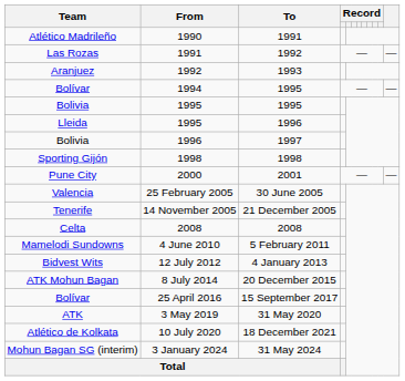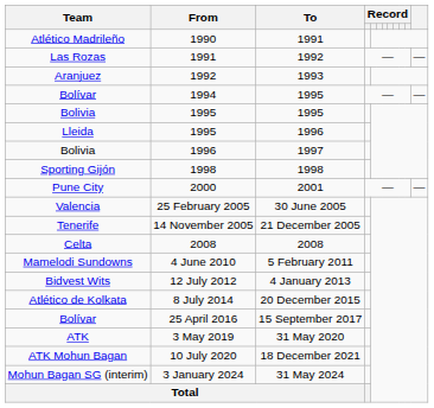8 July 2014 | Team: ATK Mohun Bagan -> Atlético de Kolkata
10 July 2020 | Team: Atlético de Kolkata -> ATK Mohun Bagan
